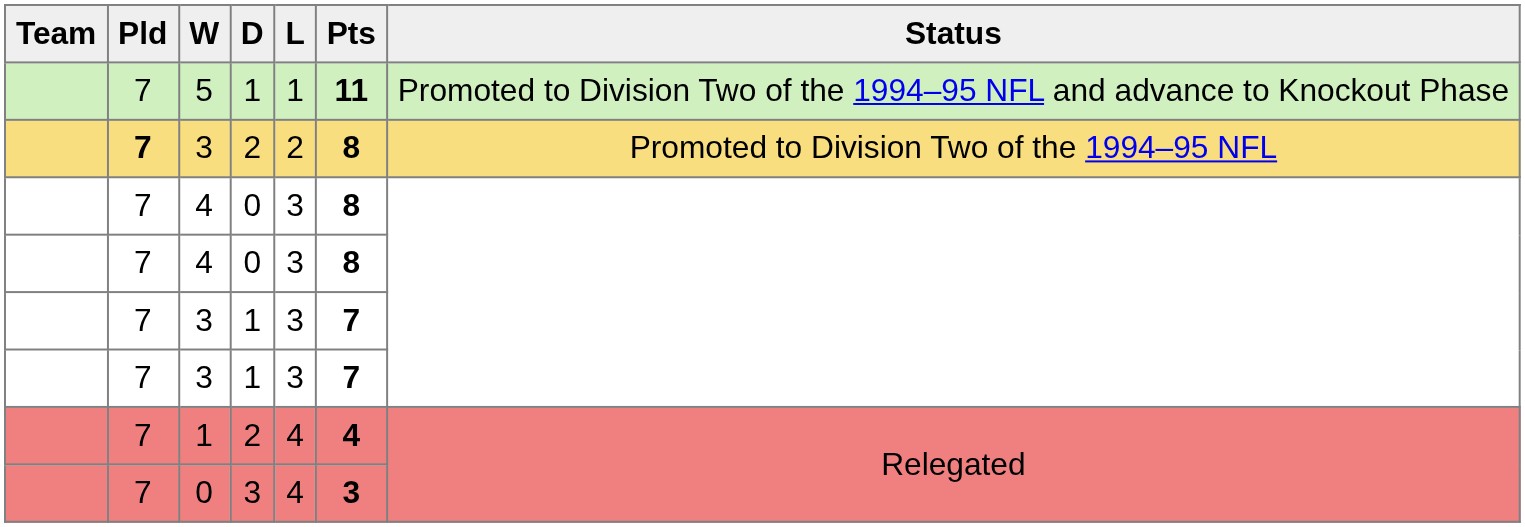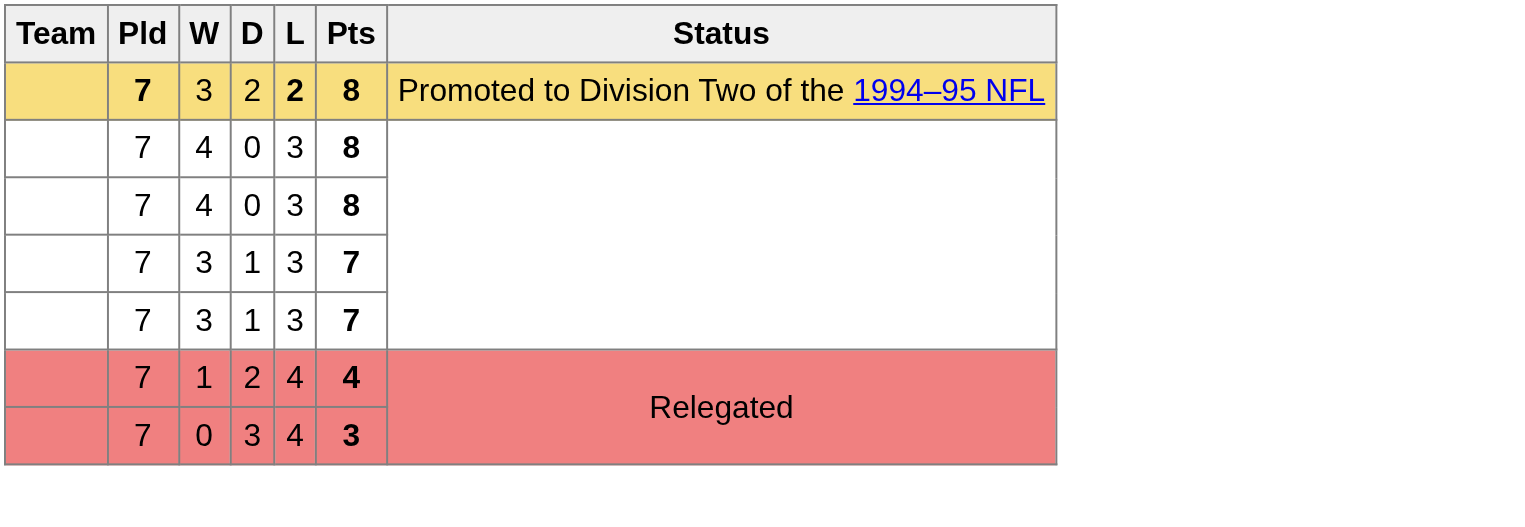- row: 7 | 5 | 1 | 1 | 11 | Promoted to Division Two of the 1994–95 NFL and advance to Knockout Phase
3 / 2 | L: normal -> bold
